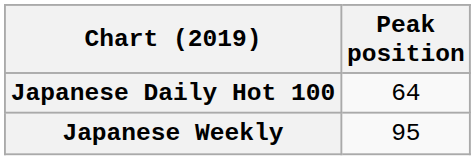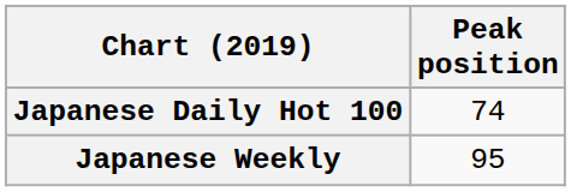Japanese Daily Hot 100 | Peak position: 64 -> 74
